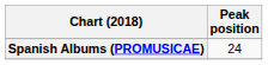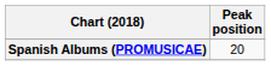Spanish Albums (PROMUSICAE) | Peak position: 24 -> 20
